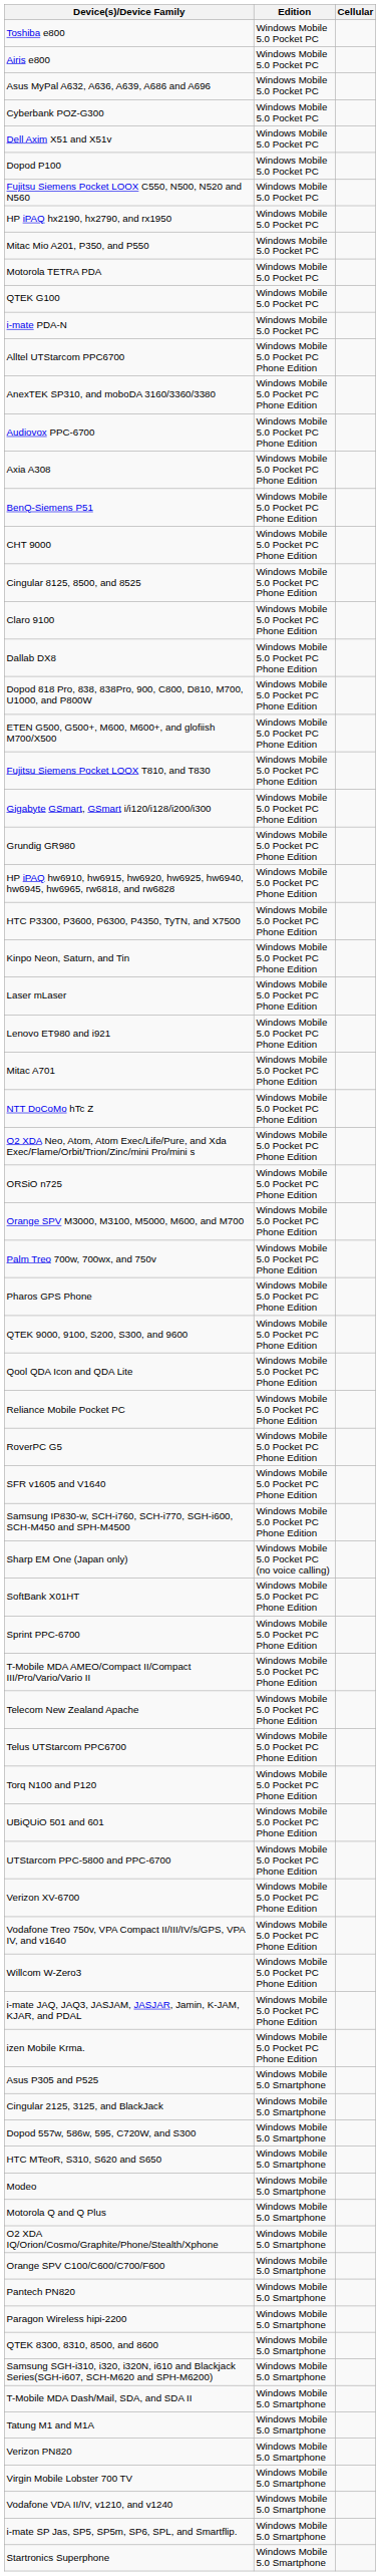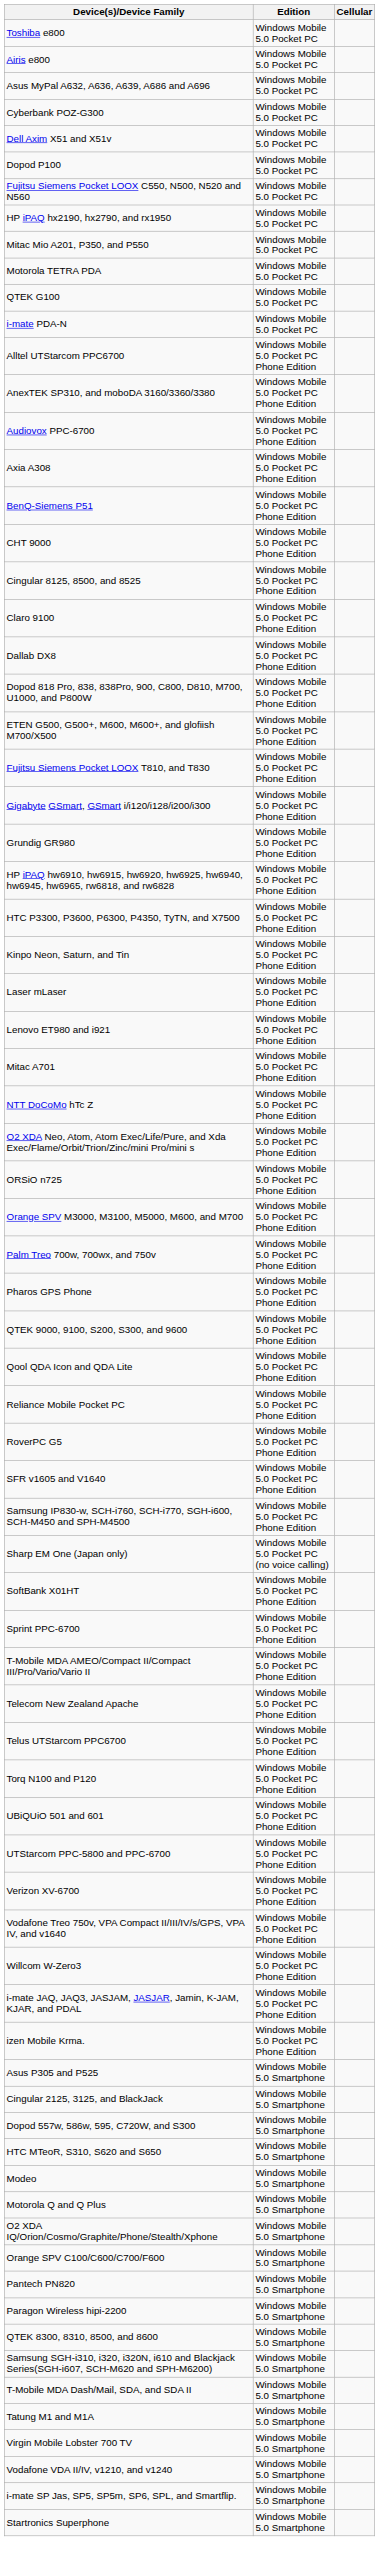- row: Verizon PN820 | Windows Mobile 5.0 Smartphone
